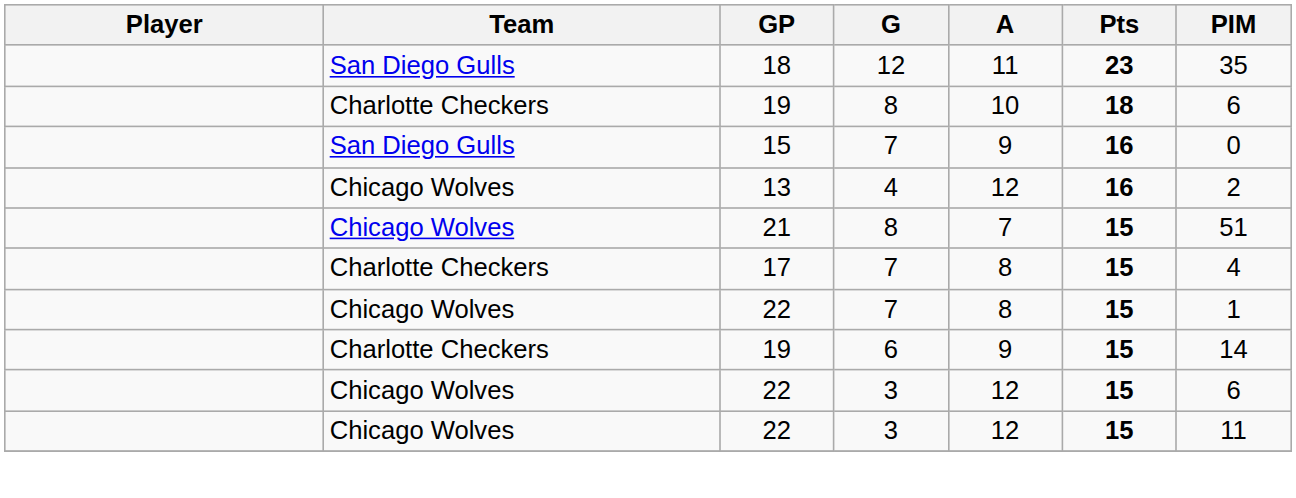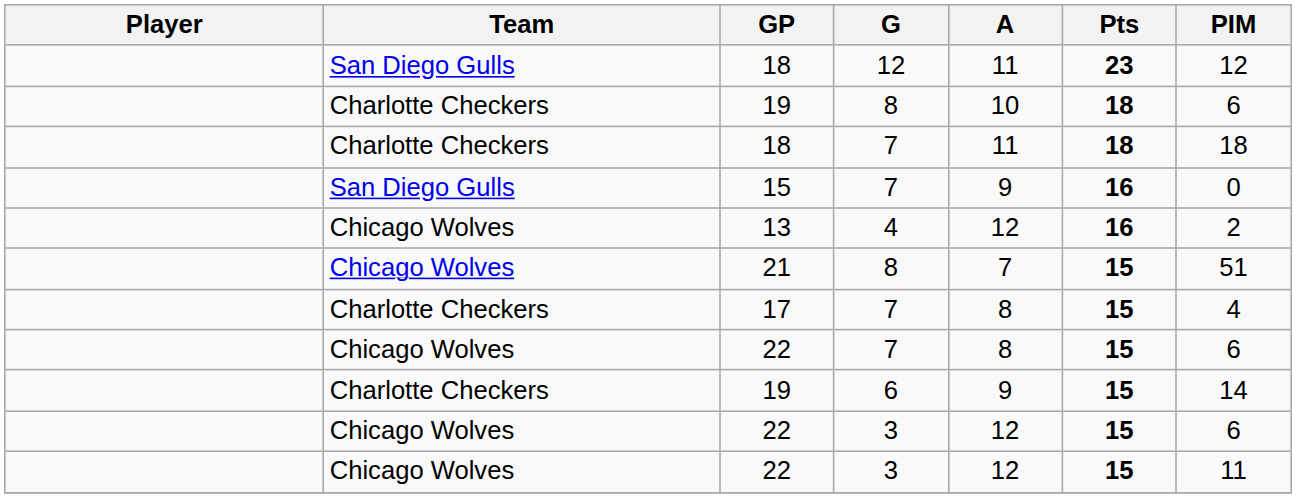18 / 12 | PIM: 35 -> 12
+ row: Charlotte Checkers | 18 | 7 | 11 | 18 | 18
22 / 7 | PIM: 1 -> 6
